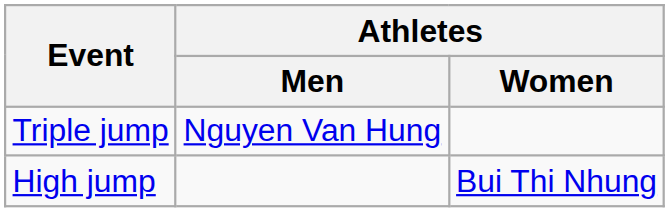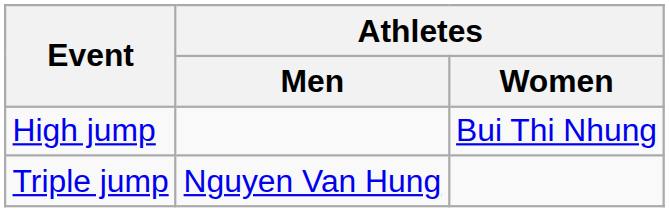rows swapped: High jump <-> Triple jump
